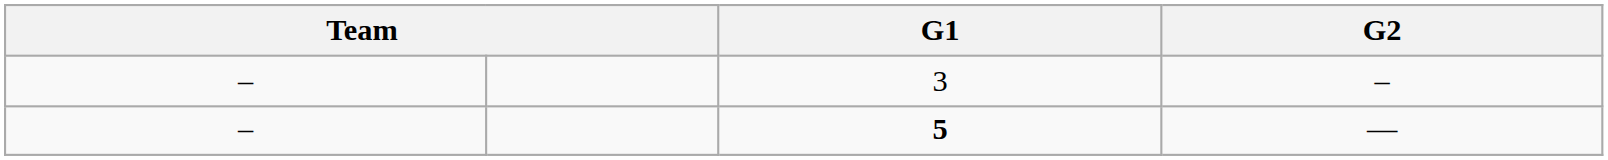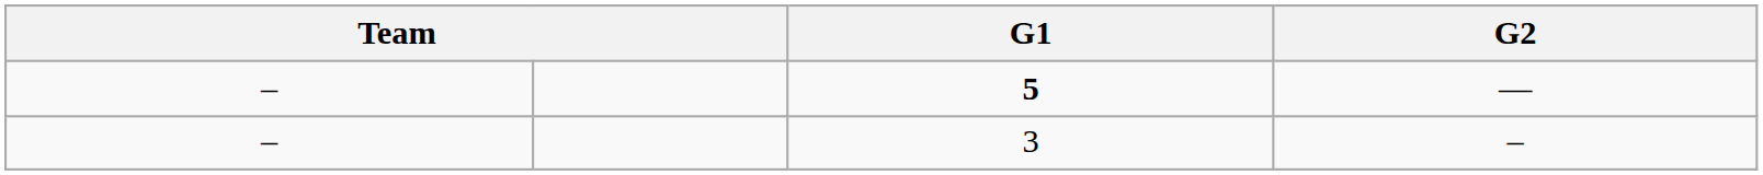rows swapped: 5 <-> 3
